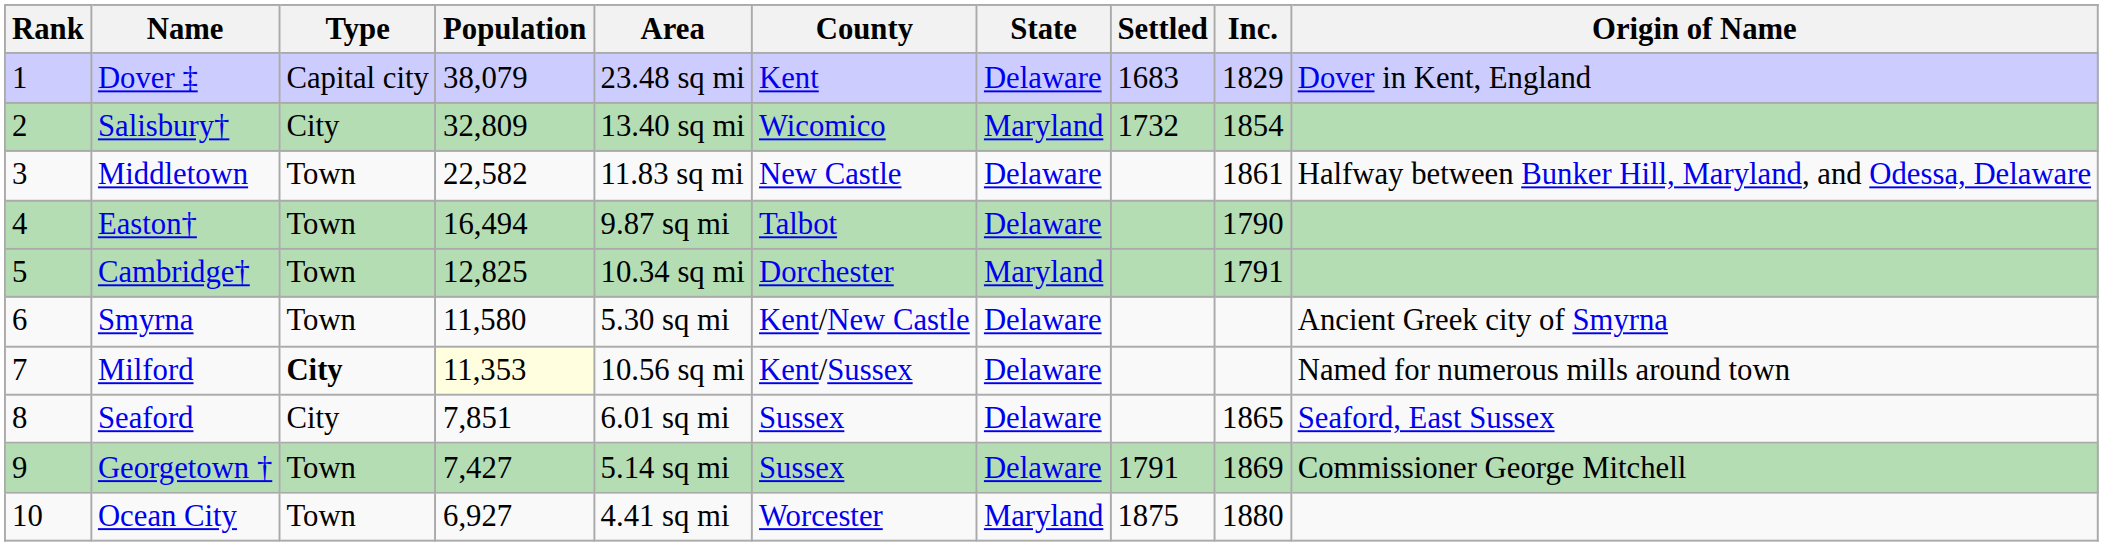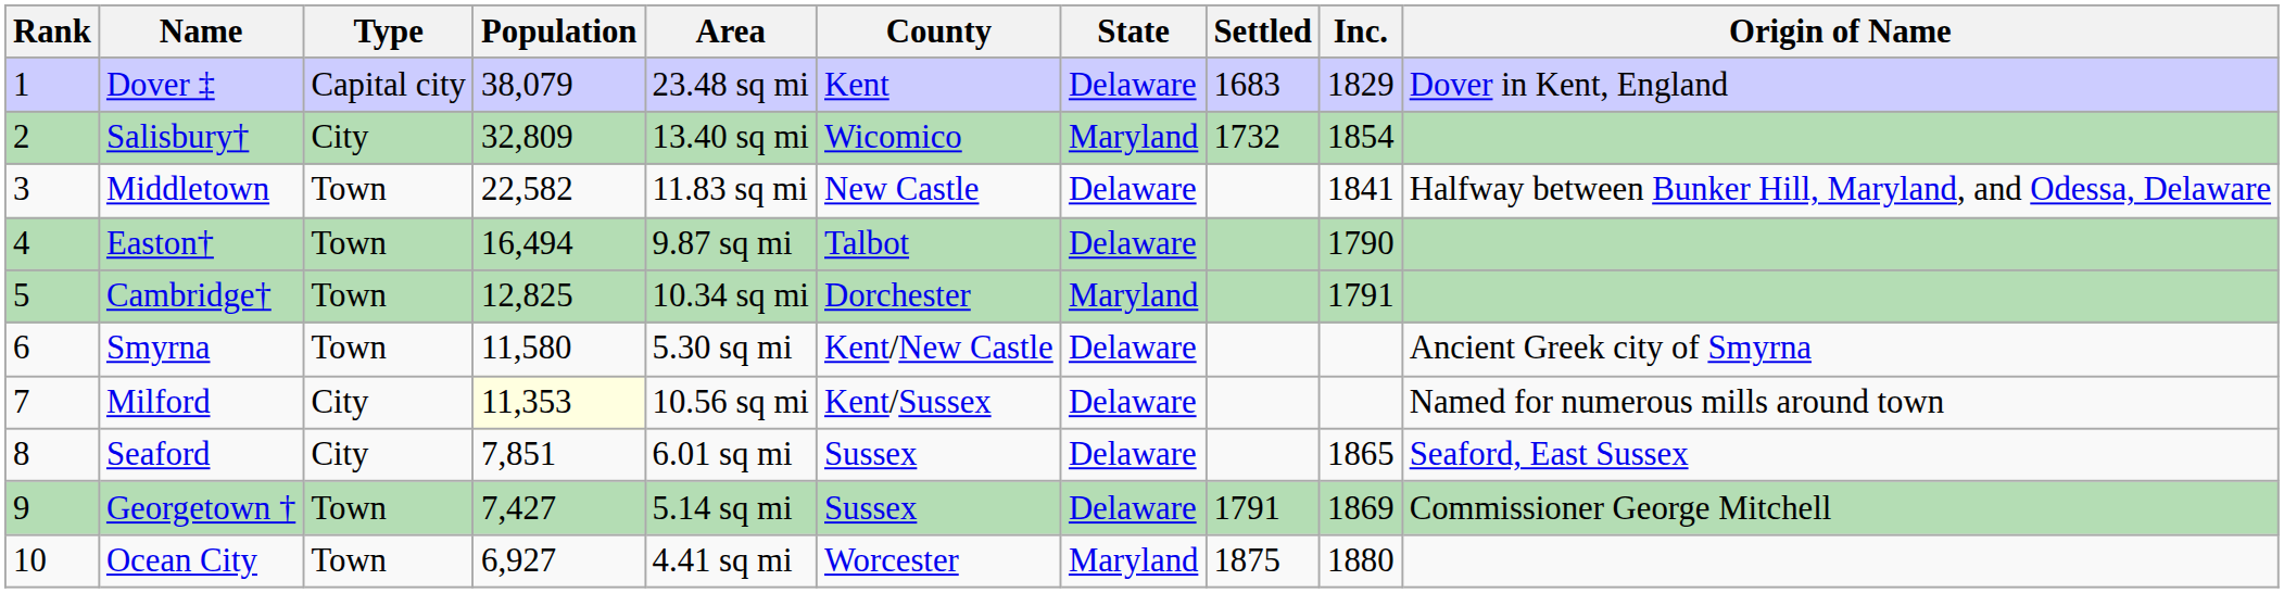Middletown | Inc.: 1861 -> 1841
Milford | Type: bold -> normal
